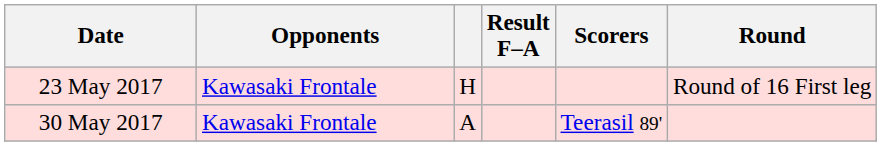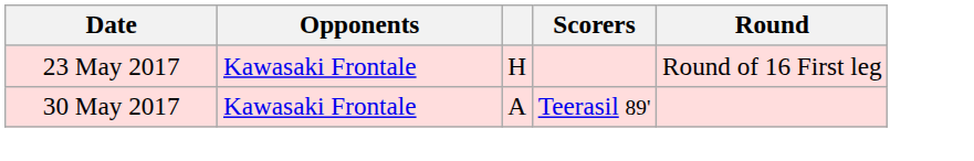- column: Result F–A
